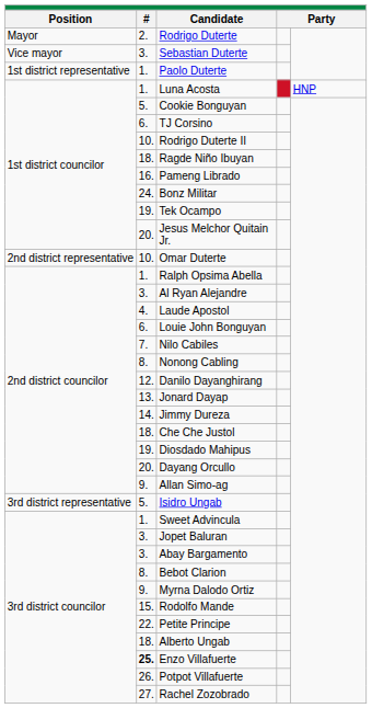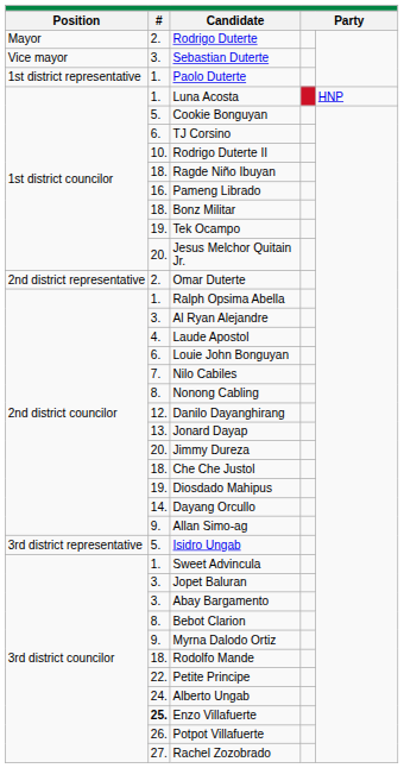Bonz Militar | column 2: 24. -> 18.
Omar Duterte | column 2: 10. -> 2.
Jimmy Dureza | column 2: 14. -> 20.
Dayang Orcullo | column 2: 20. -> 14.
Rodolfo Mande | column 2: 15. -> 18.
Alberto Ungab | column 2: 18. -> 24.
